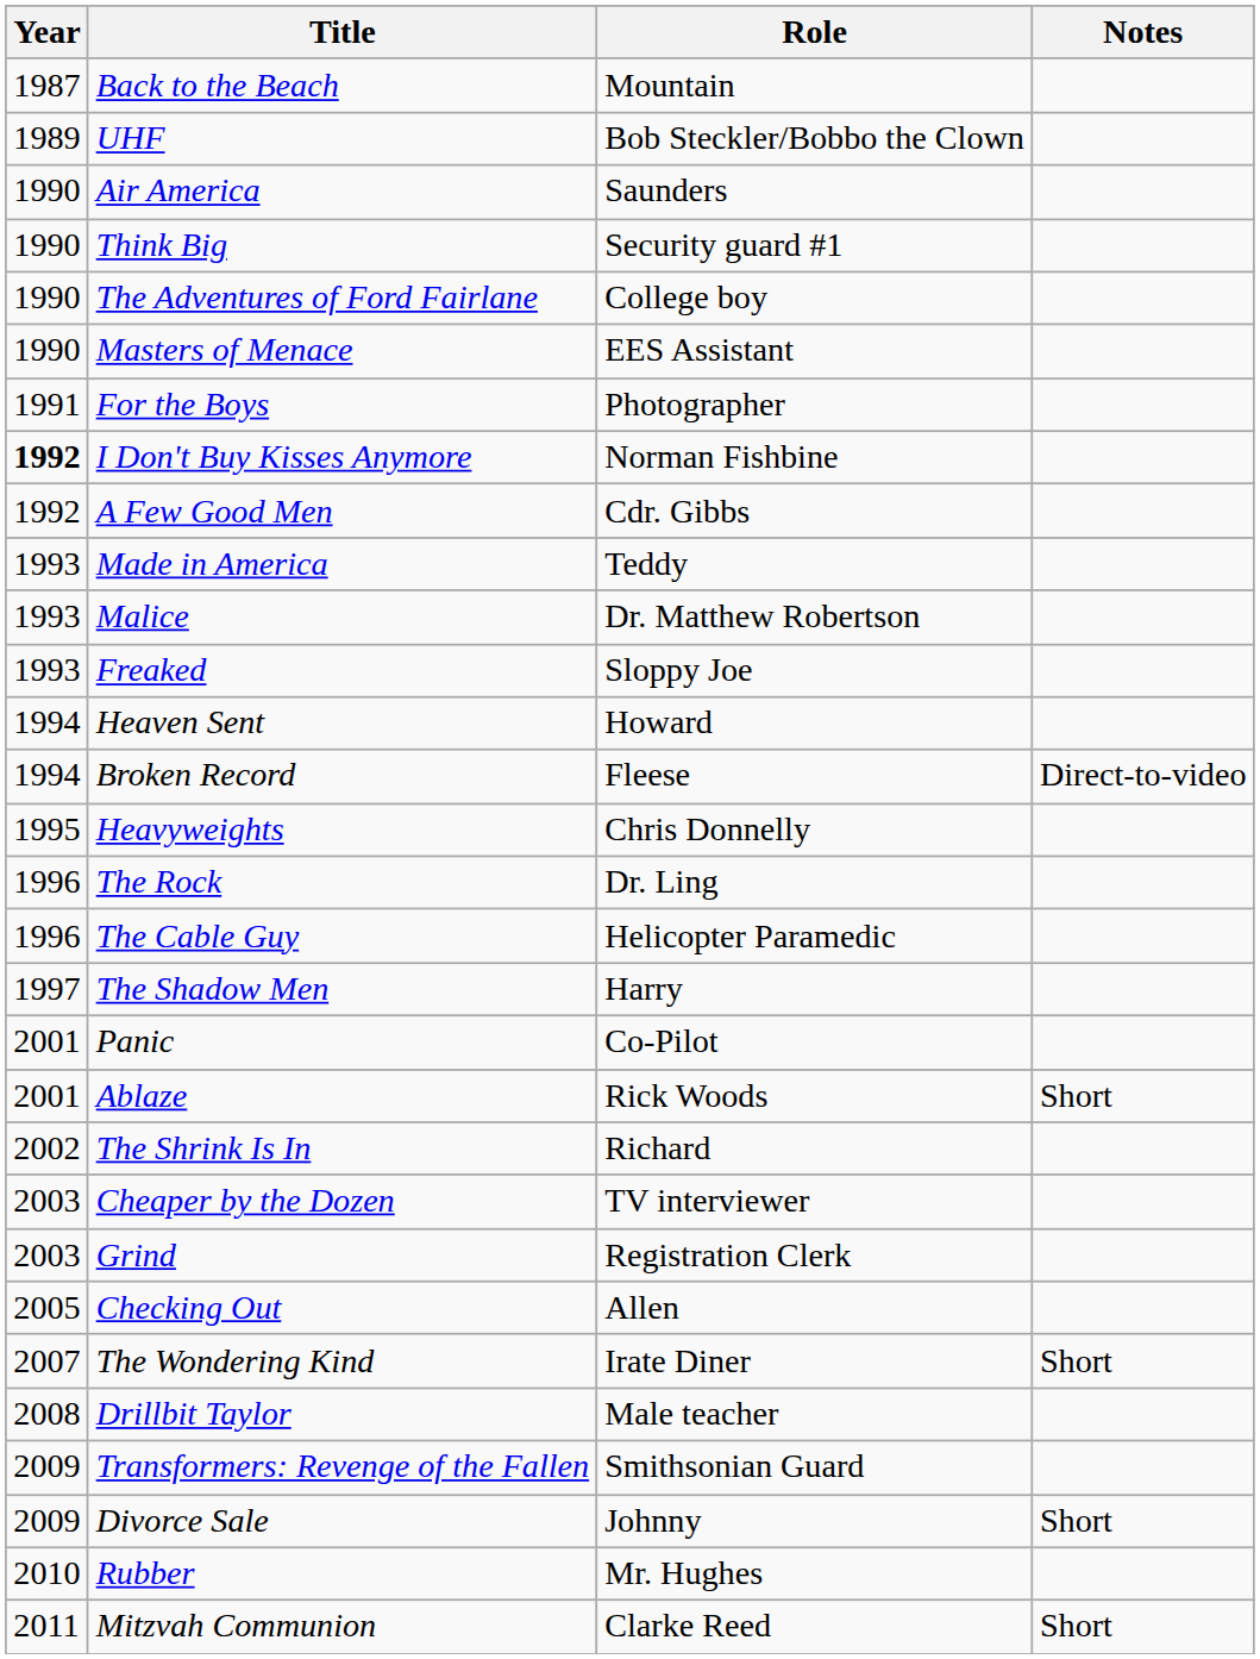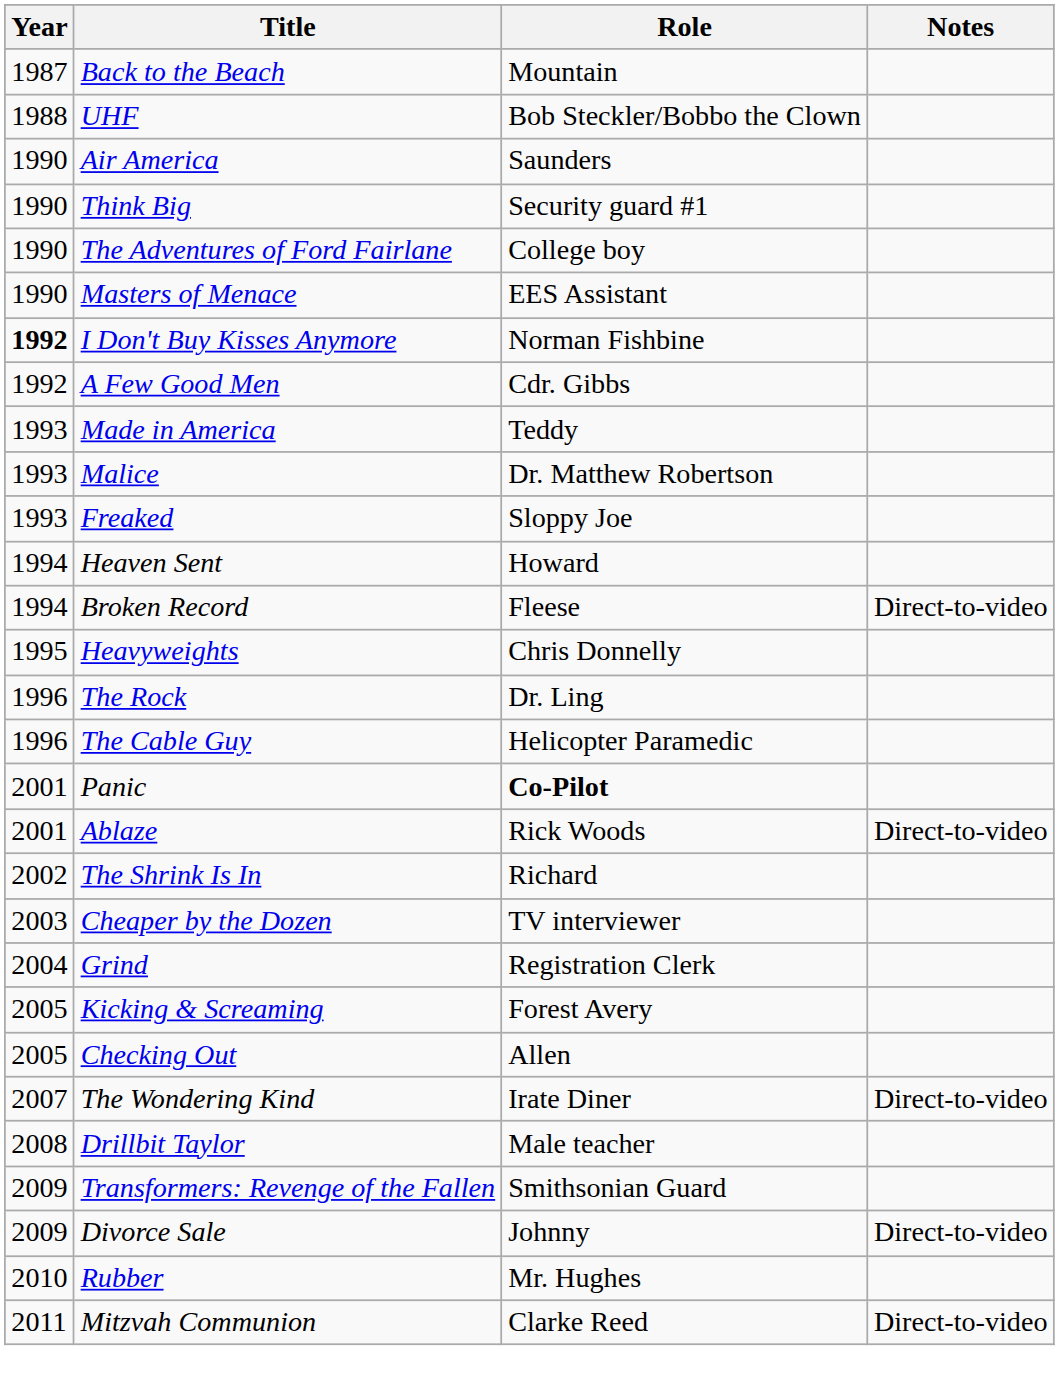UHF | Year: 1989 -> 1988
- row: 1991 | For the Boys | Photographer
- row: 1997 | The Shadow Men | Harry
Panic | Role: normal -> bold
Ablaze | Notes: Short -> Direct-to-video
Grind | Year: 2003 -> 2004
+ row: 2005 | Kicking & Screaming | Forest Avery
The Wondering Kind | Notes: Short -> Direct-to-video
Divorce Sale | Notes: Short -> Direct-to-video
Mitzvah Communion | Notes: Short -> Direct-to-video
